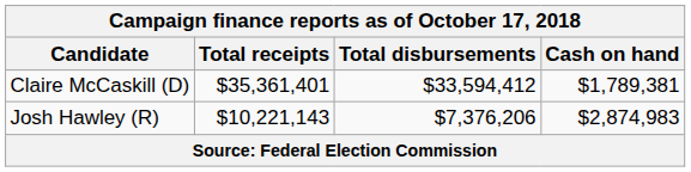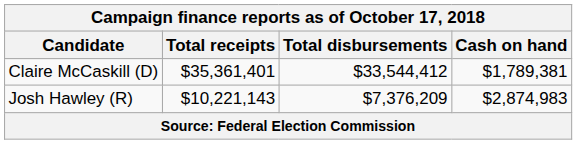Claire McCaskill (D) | Total disbursements: $33,594,412 -> $33,544,412
Josh Hawley (R) | Total disbursements: $7,376,206 -> $7,376,209
